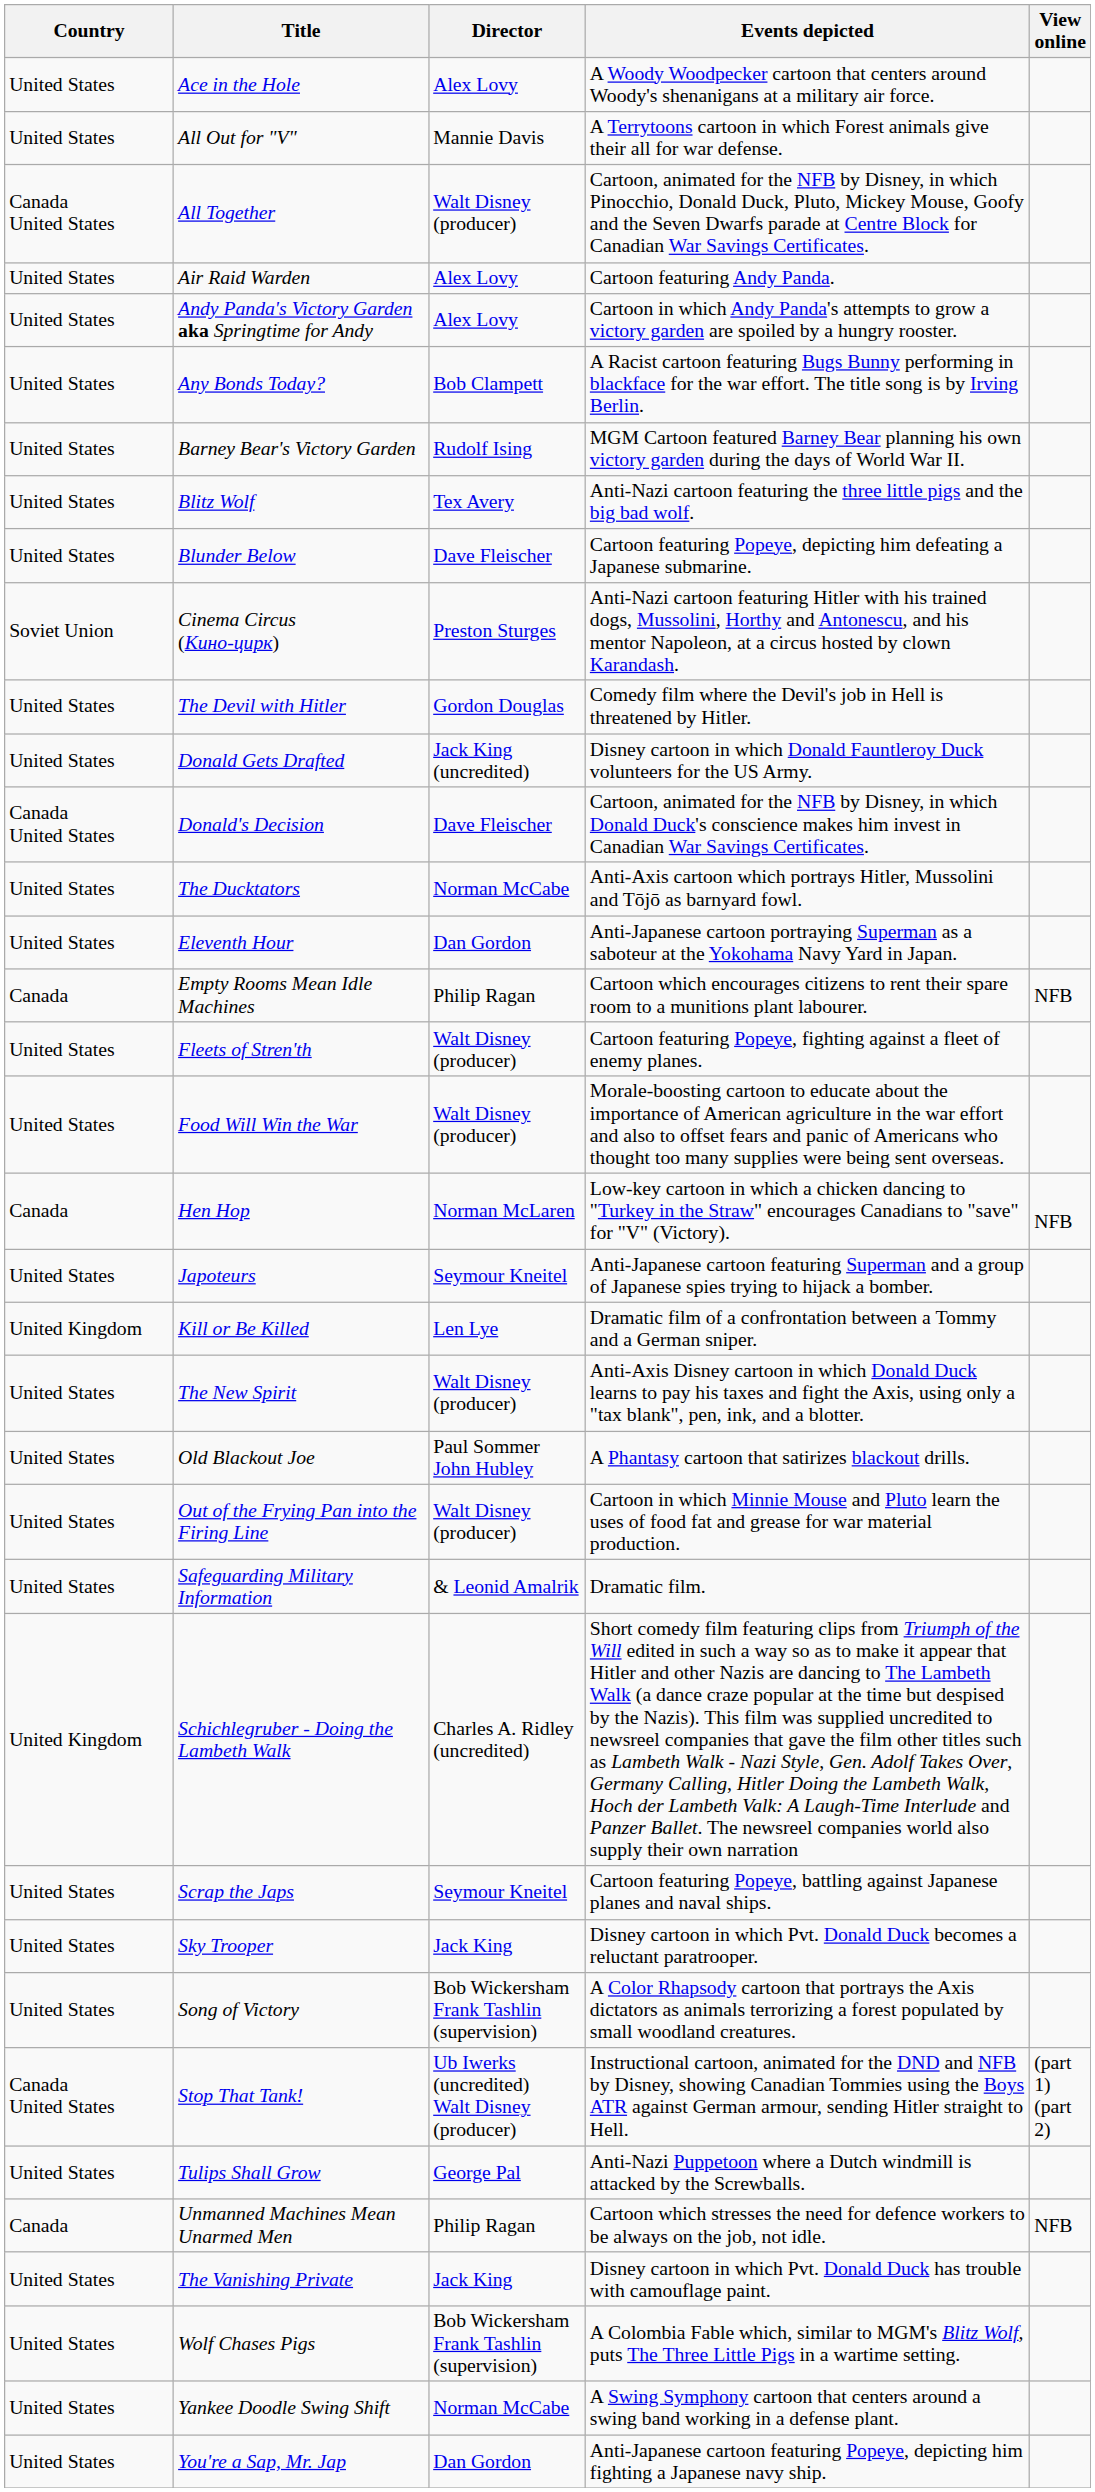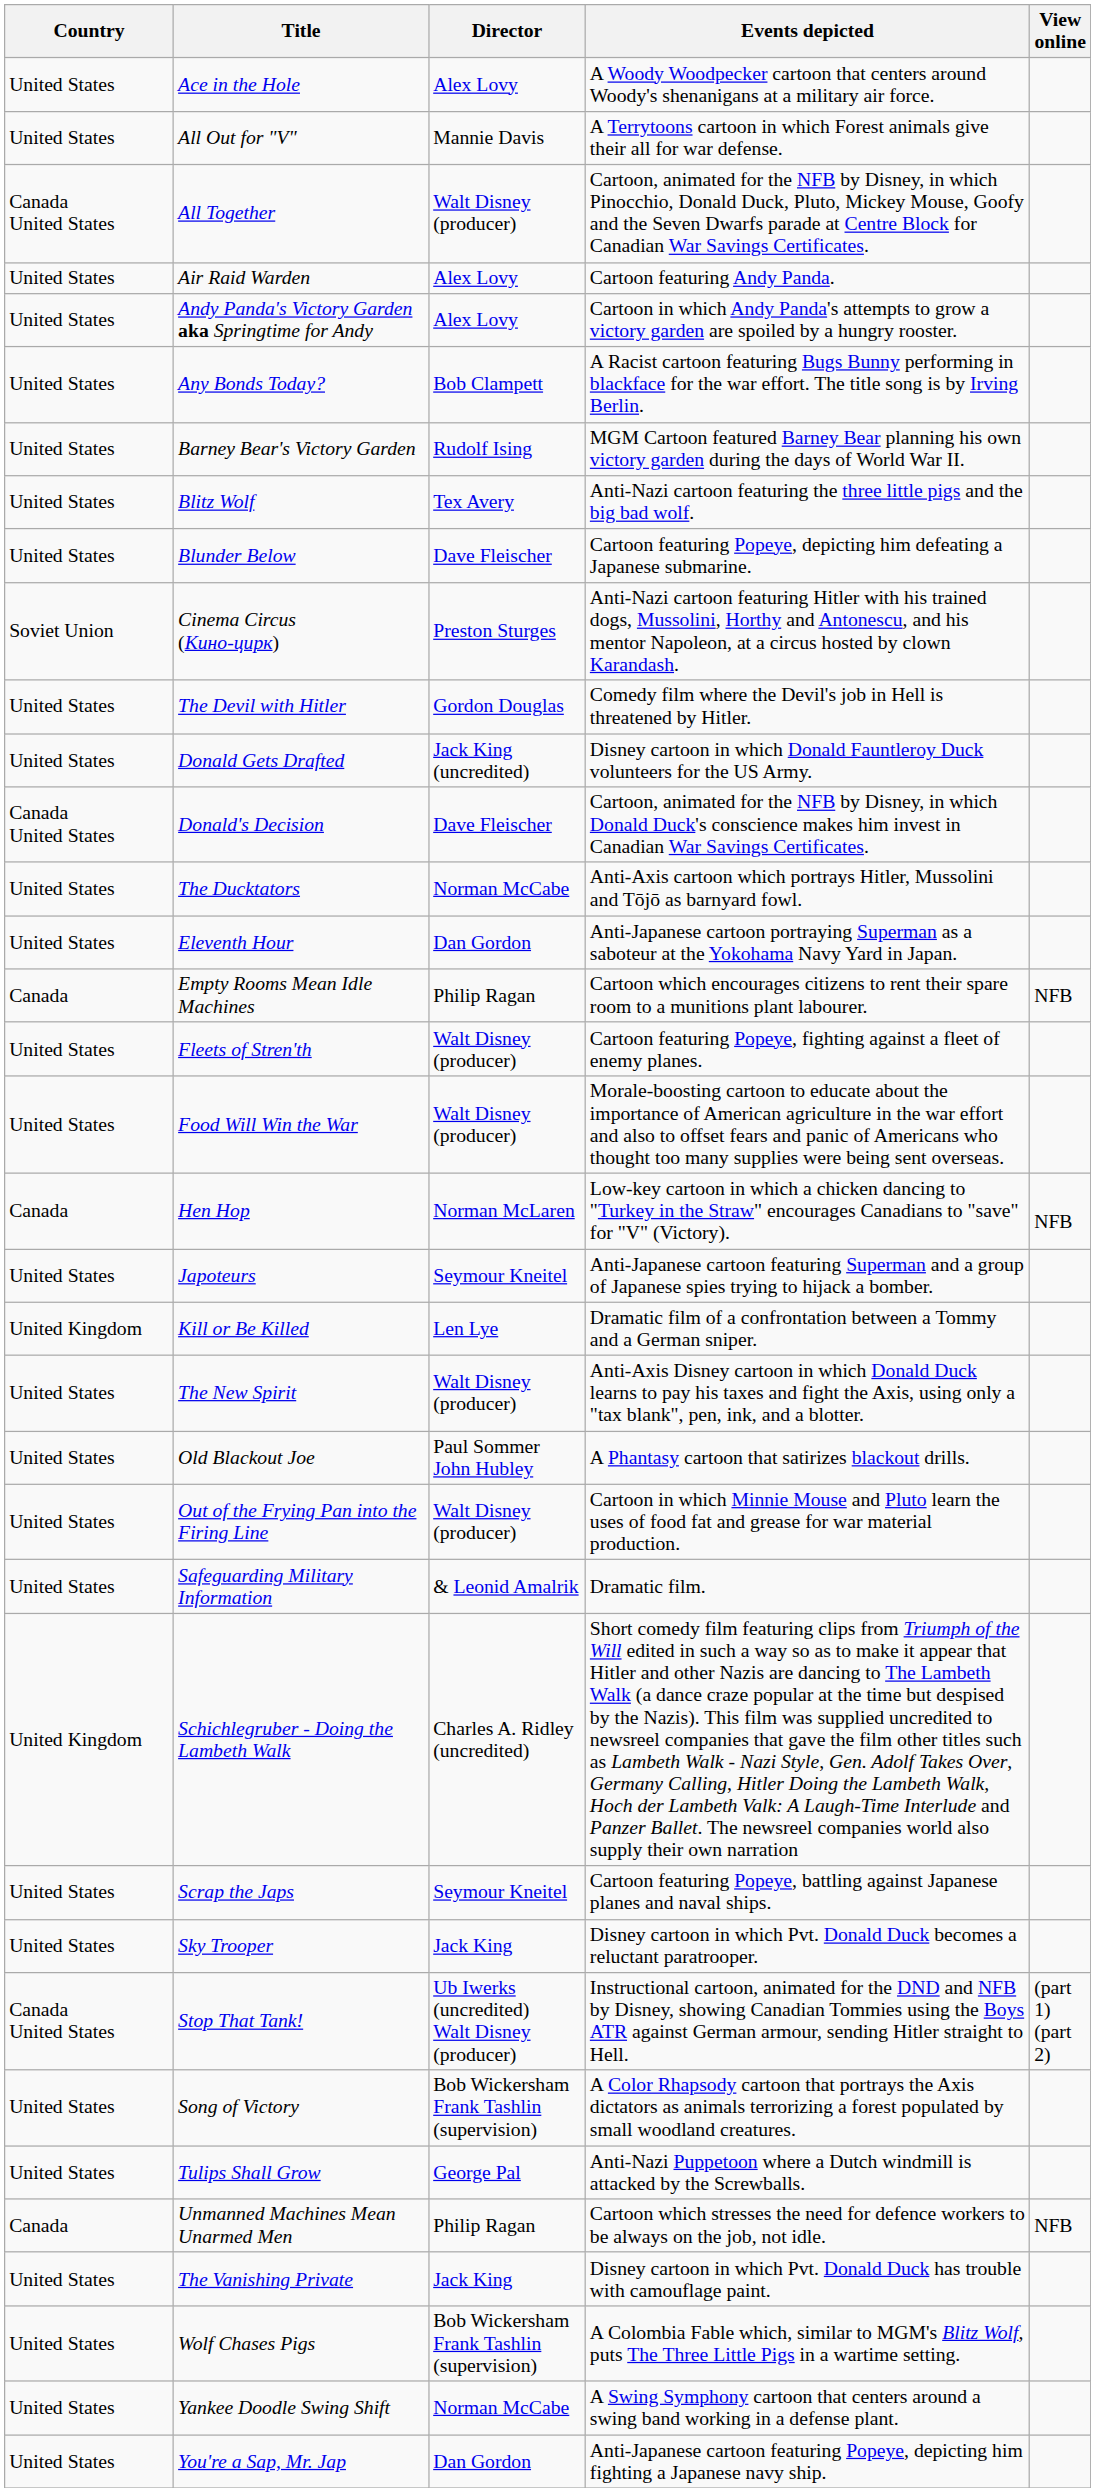rows swapped: Song of Victory <-> Stop That Tank!
